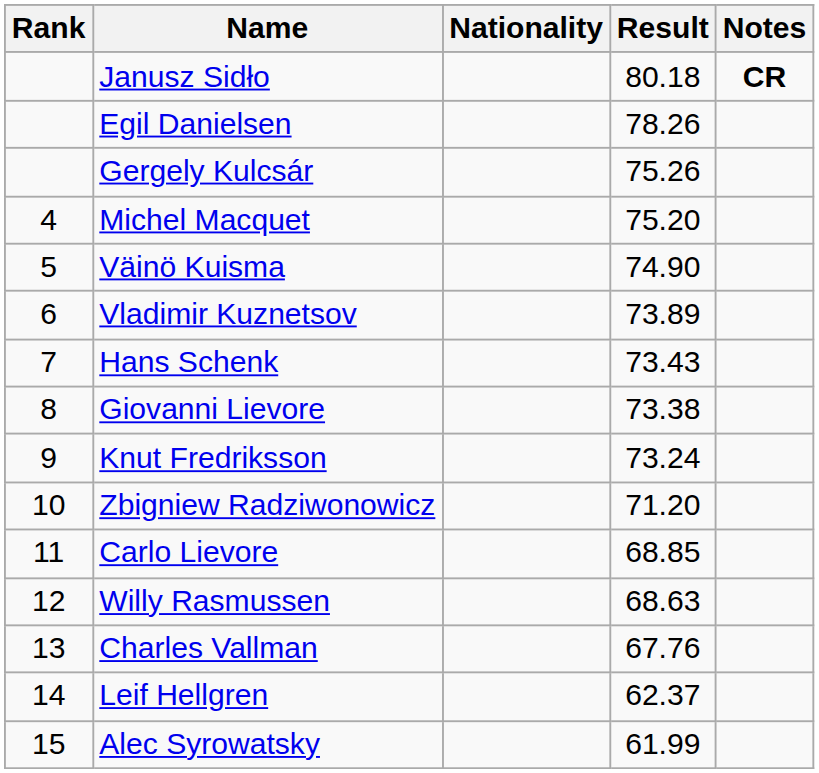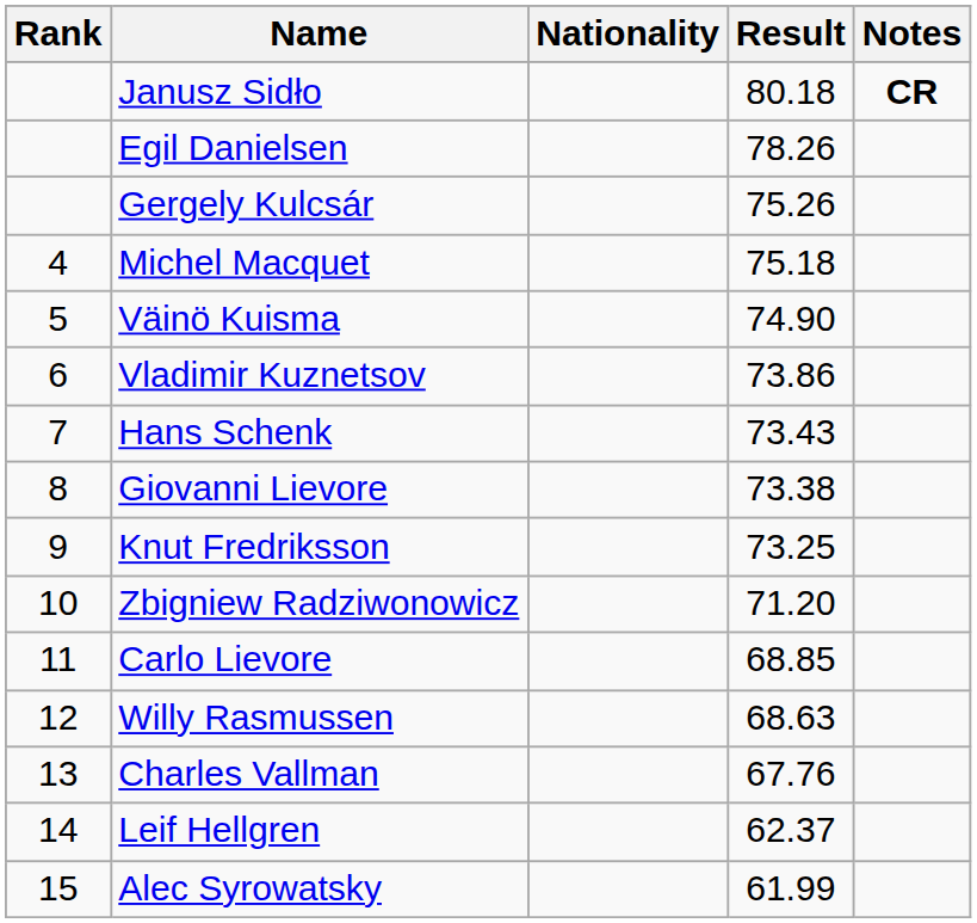Michel Macquet | Result: 75.20 -> 75.18
Vladimir Kuznetsov | Result: 73.89 -> 73.86
Knut Fredriksson | Result: 73.24 -> 73.25
